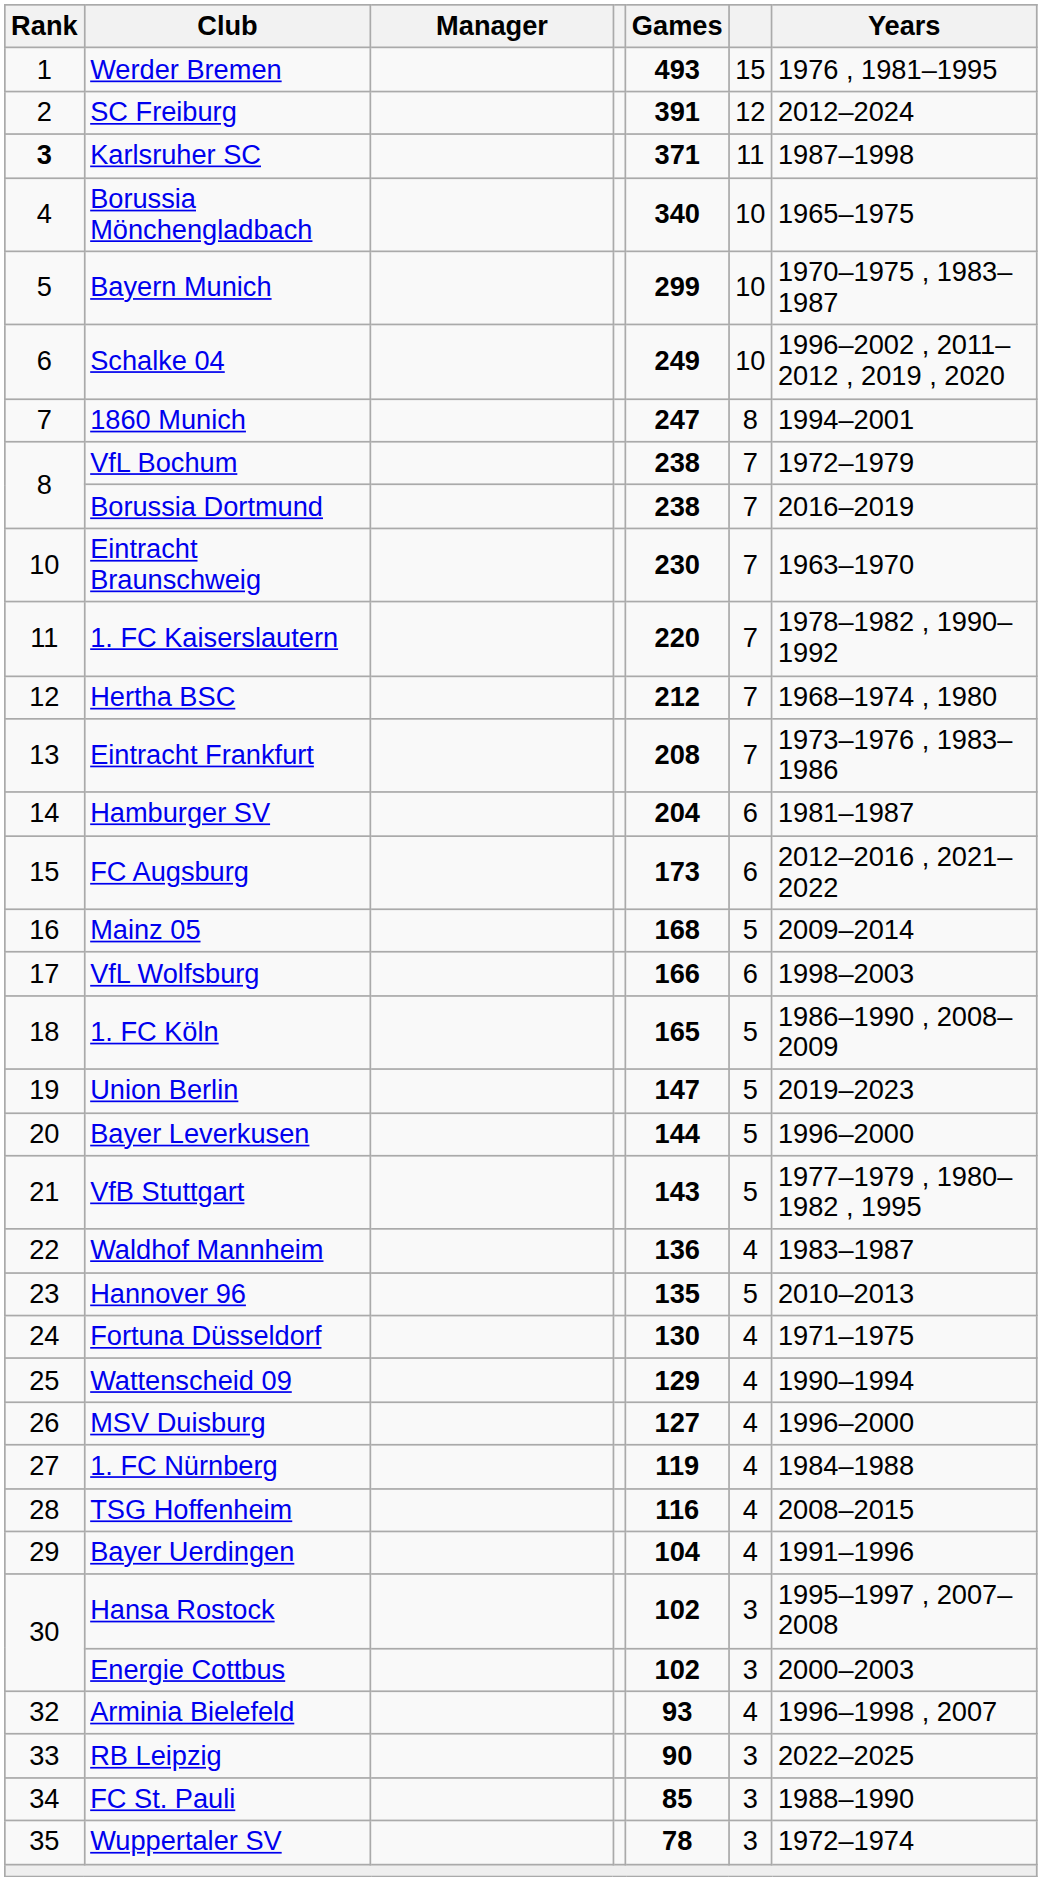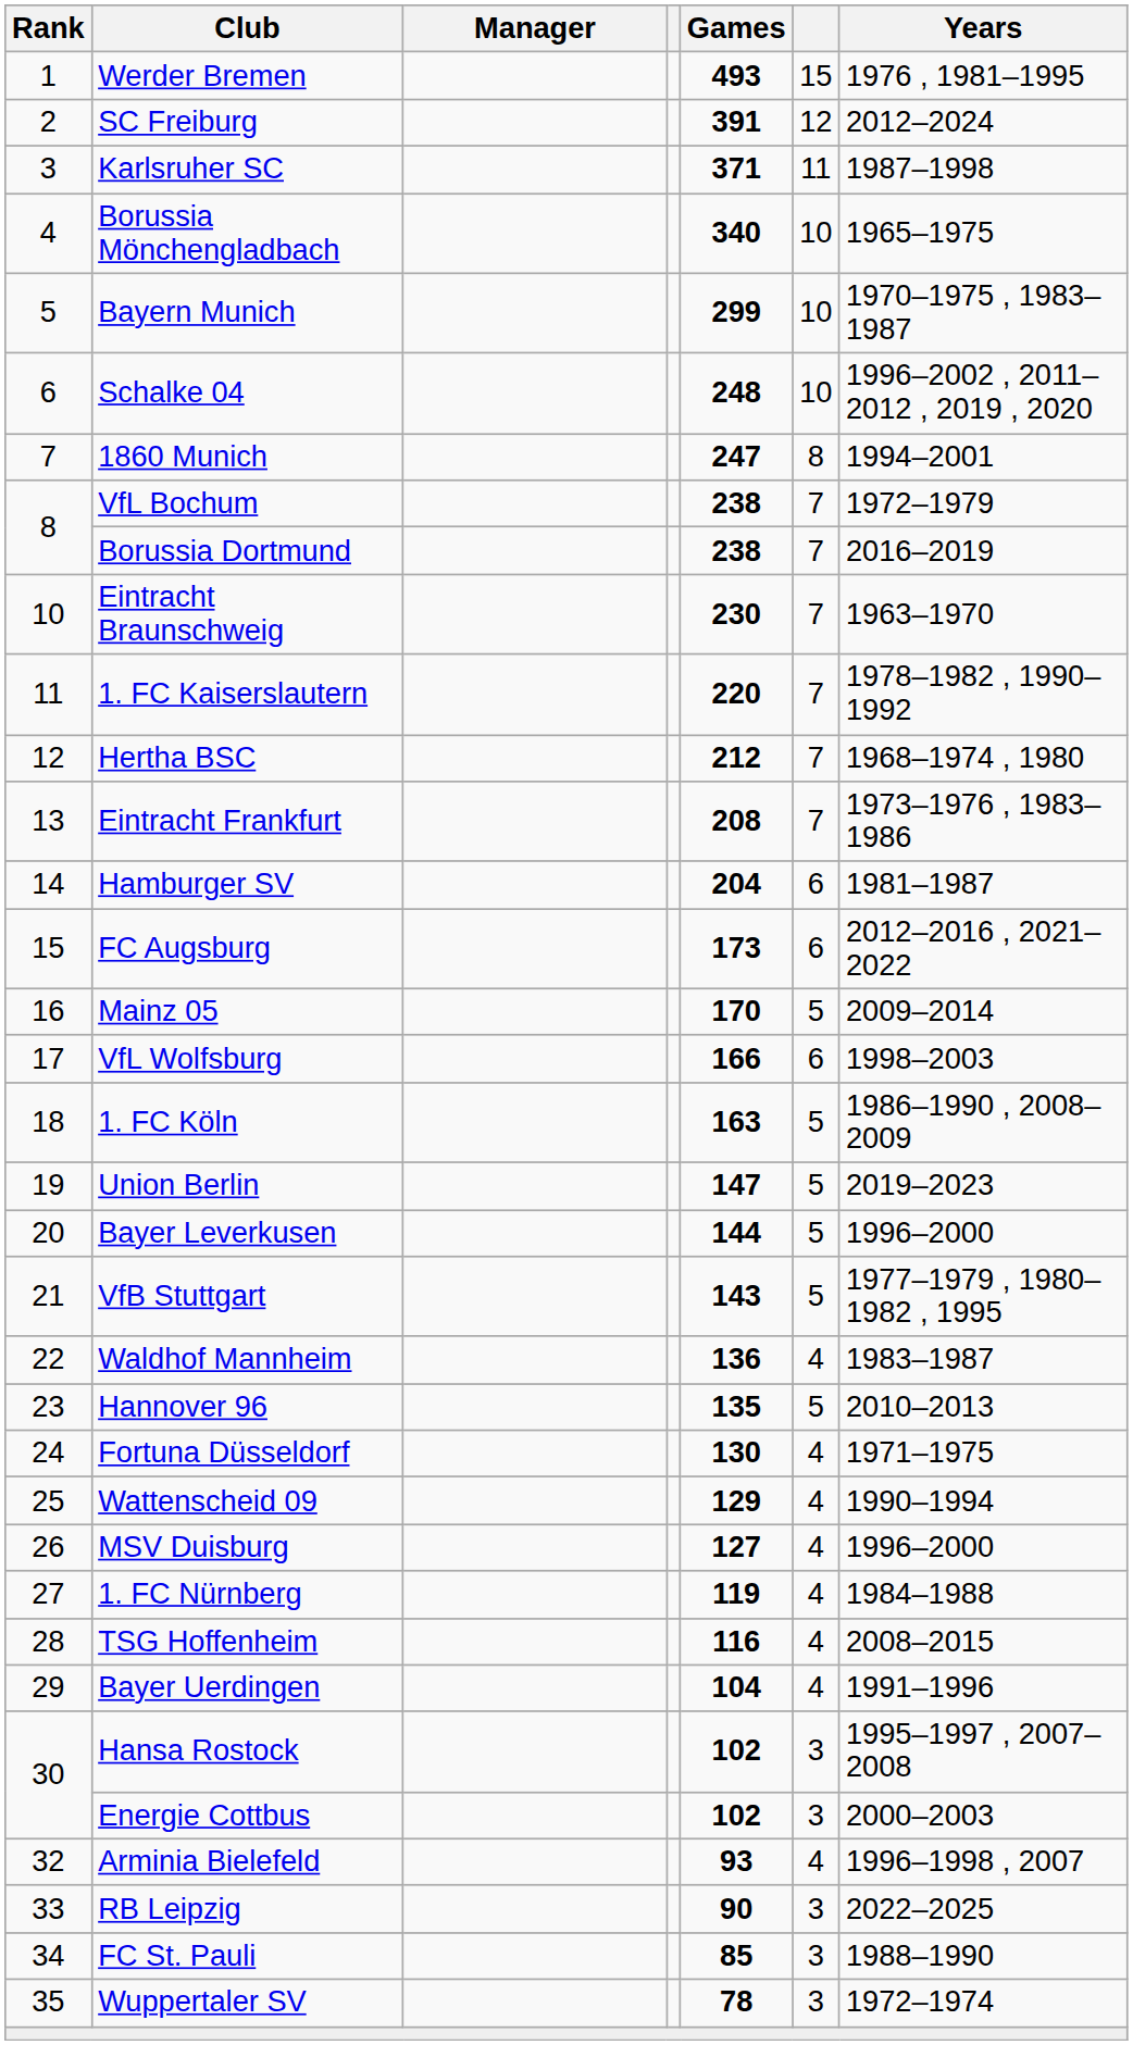Karlsruher SC | Rank: bold -> normal
Schalke 04 | Games: 249 -> 248
Mainz 05 | Games: 168 -> 170
1. FC Köln | Games: 165 -> 163
